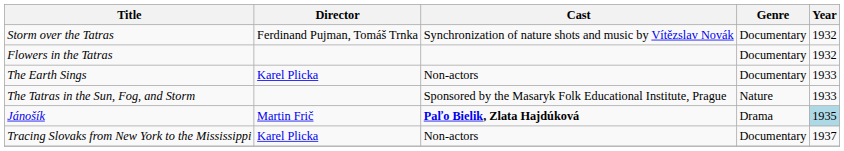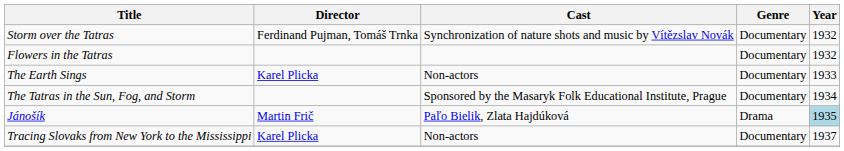The Tatras in the Sun, Fog, and Storm | Genre: Nature -> Documentary
The Tatras in the Sun, Fog, and Storm | Year: 1933 -> 1934
Jánošík | Cast: bold -> normal
